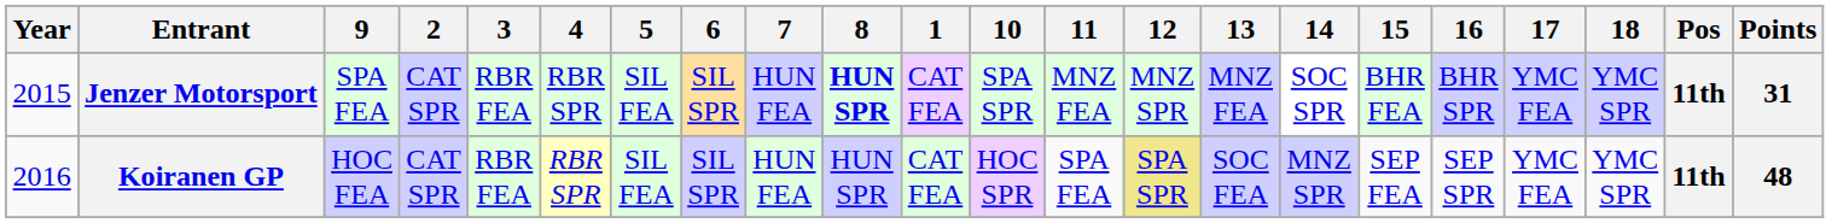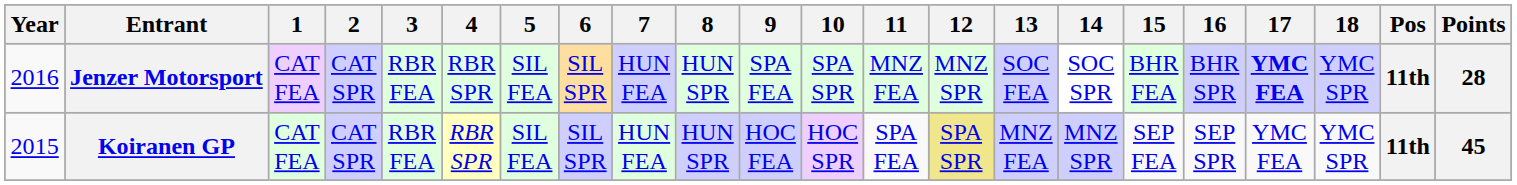columns swapped: 1 <-> 9
Jenzer Motorsport | Year: 2015 -> 2016
Jenzer Motorsport | 8: bold -> normal
Jenzer Motorsport | 13: MNZ FEA -> SOC FEA
Jenzer Motorsport | 17: normal -> bold
Jenzer Motorsport | Points: 31 -> 28
Koiranen GP | Year: 2016 -> 2015
Koiranen GP | 13: SOC FEA -> MNZ FEA
Koiranen GP | Points: 48 -> 45
